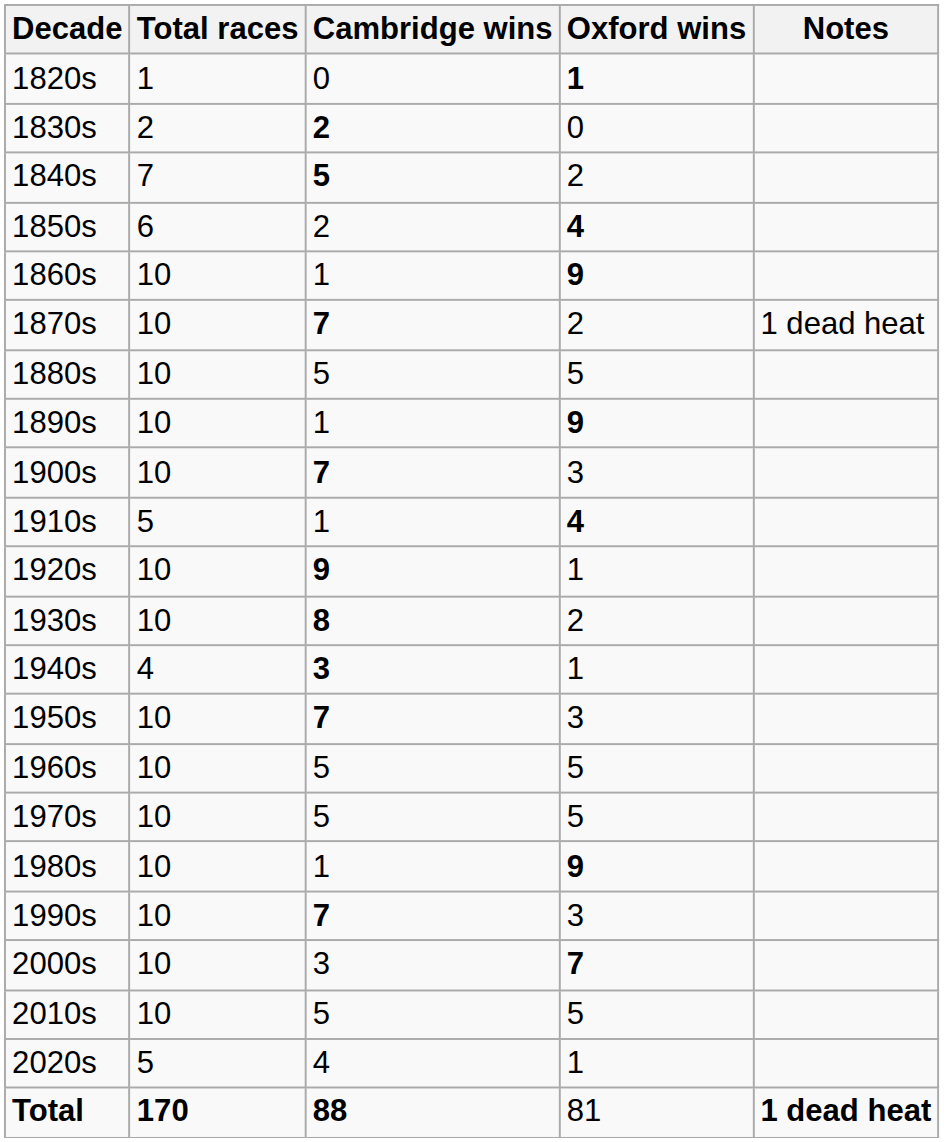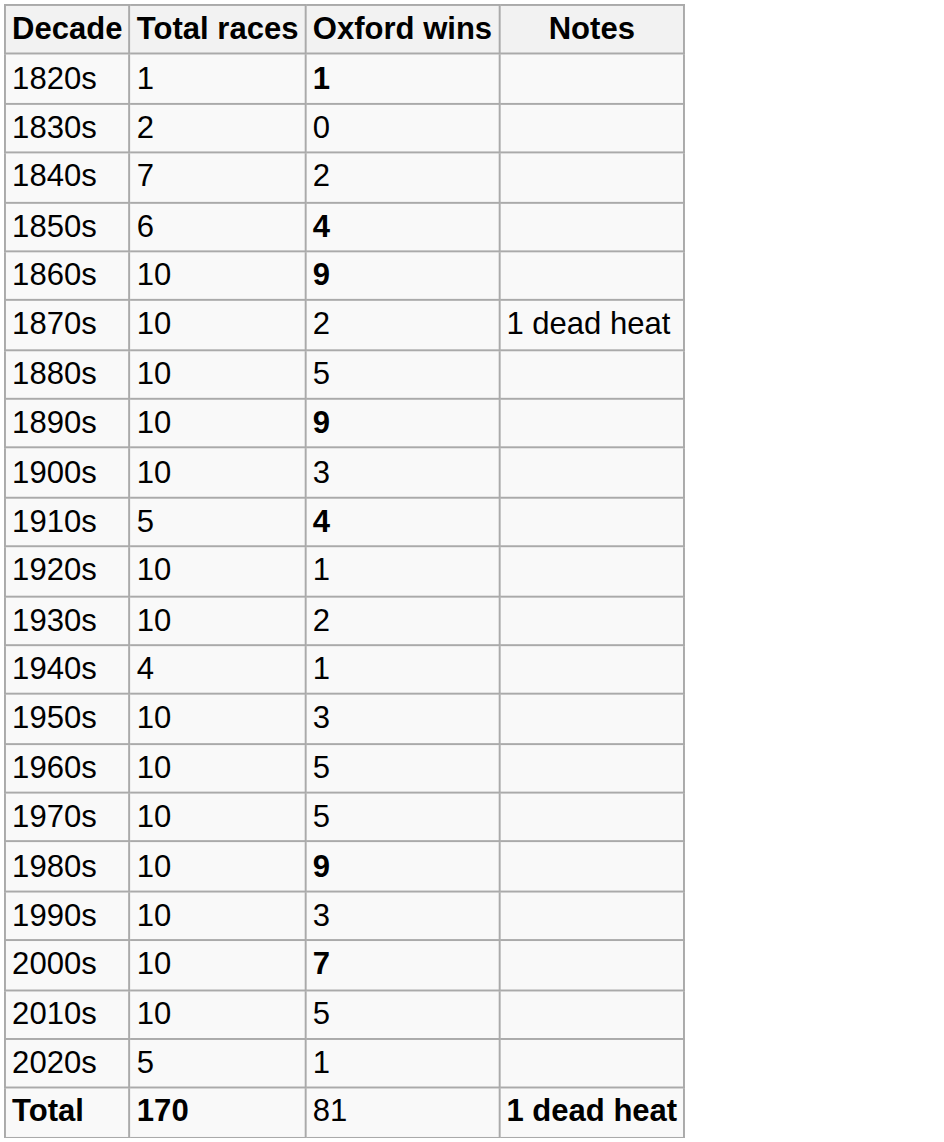- column: Cambridge wins | 0 | 2 | 5 | 2 | 1 | 7 | 5 | 1 | 7 | 1 | 9 | 8 | 3 | 7 | 5 | 5 | 1 | 7 | 3 | 5 | 4 | 88
